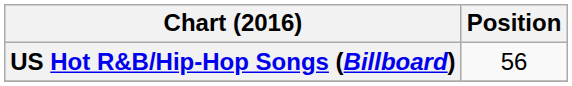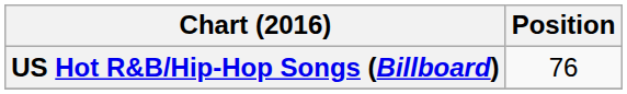US Hot R&B/Hip-Hop Songs (Billboard) | Position: 56 -> 76
